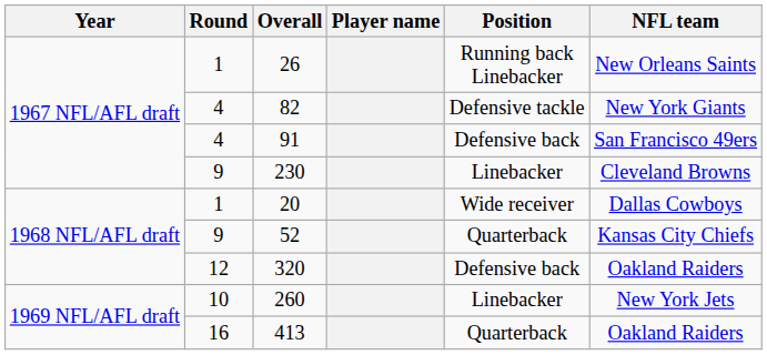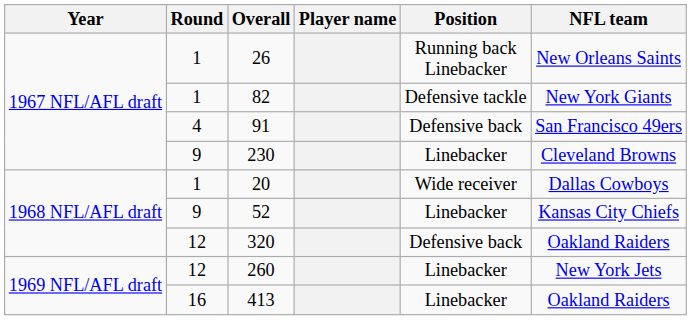82 | Round: 4 -> 1
52 | Position: Quarterback -> Linebacker
260 | Round: 10 -> 12
413 | Position: Quarterback -> Linebacker
